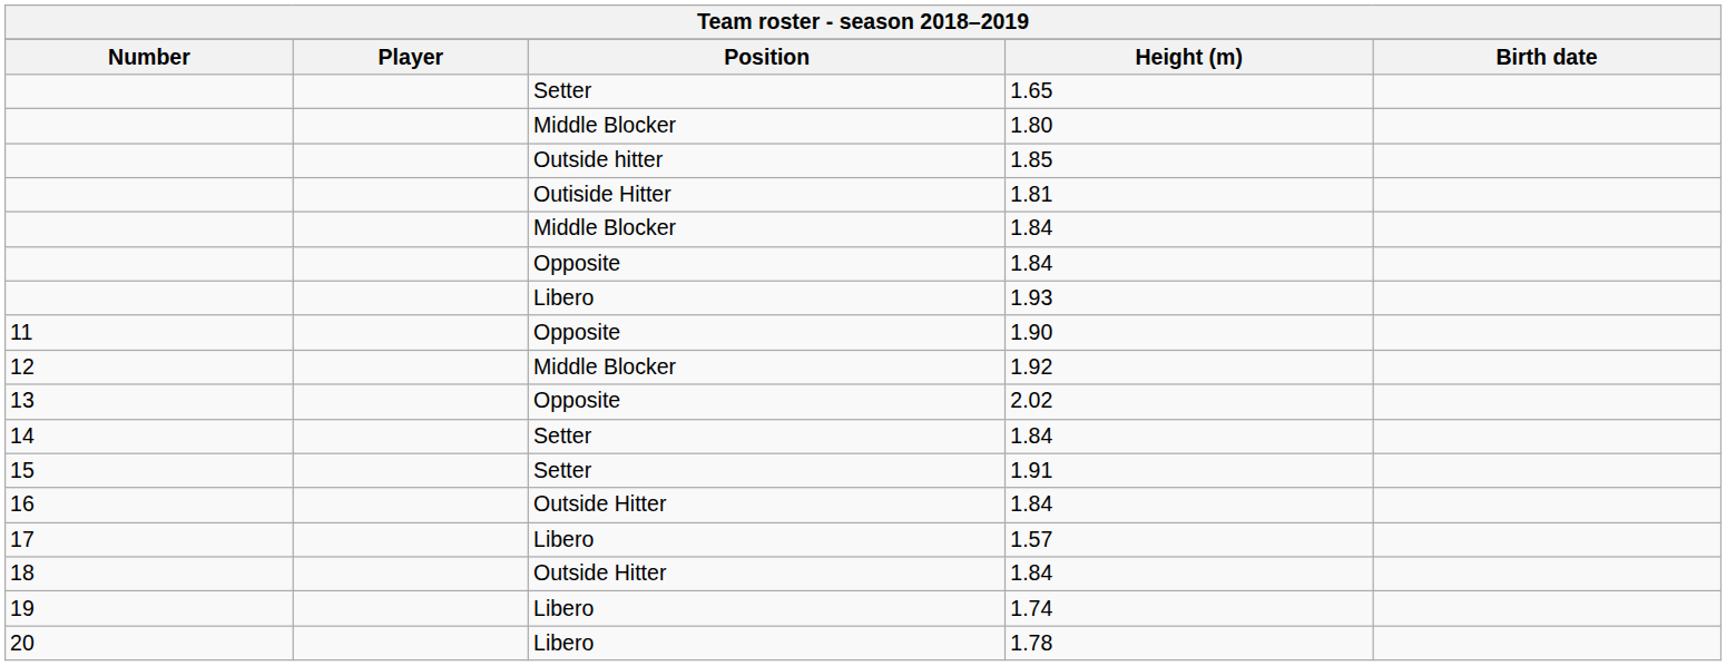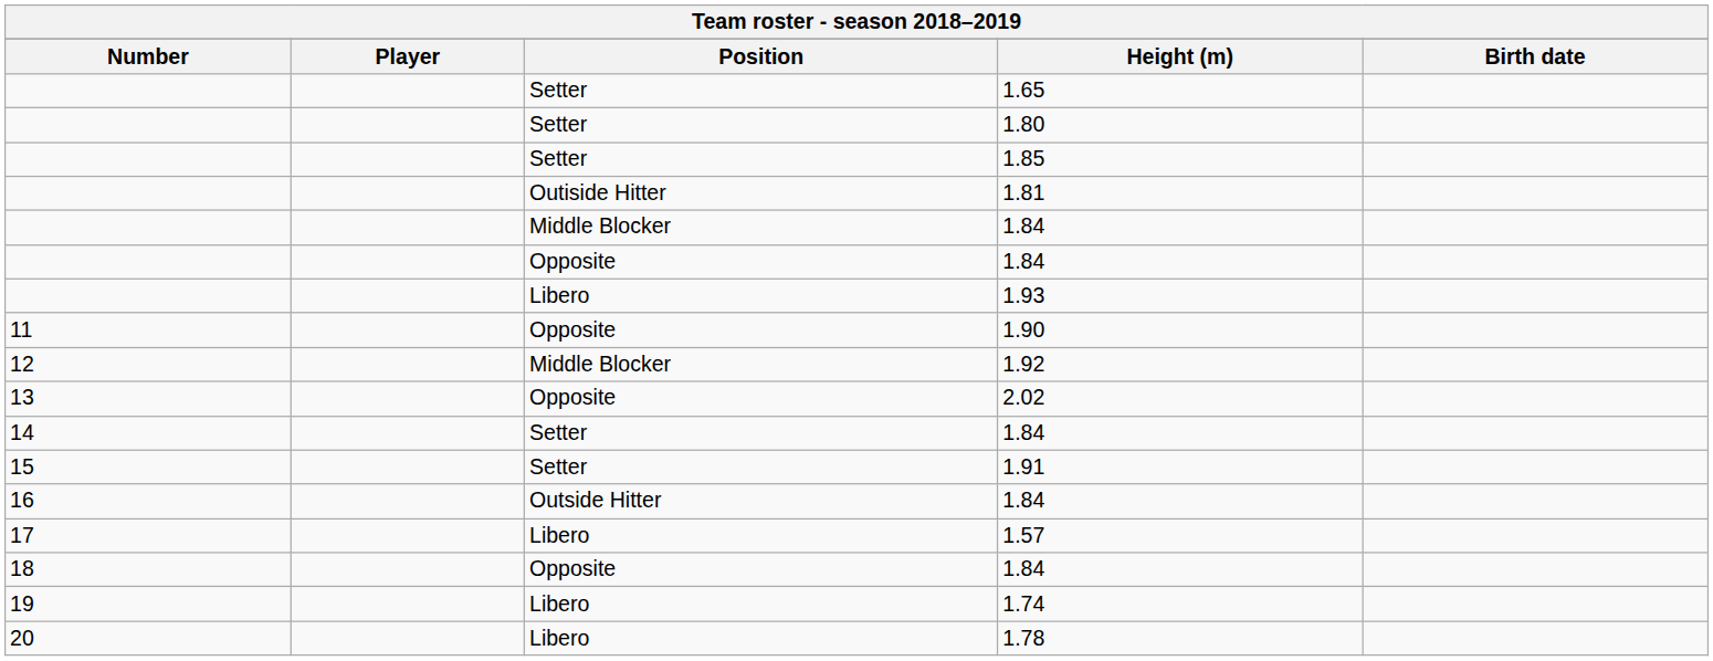1.80 | Position: Middle Blocker -> Setter
1.85 | Position: Outside hitter -> Setter
18 / 1.84 | Position: Outside Hitter -> Opposite
